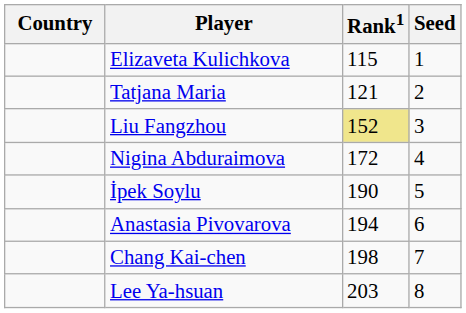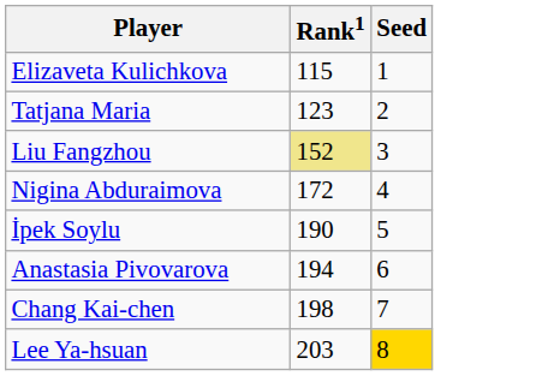- column: Country
Tatjana Maria | Rank1: 121 -> 123
Lee Ya-hsuan | Seed: no background -> gold background
